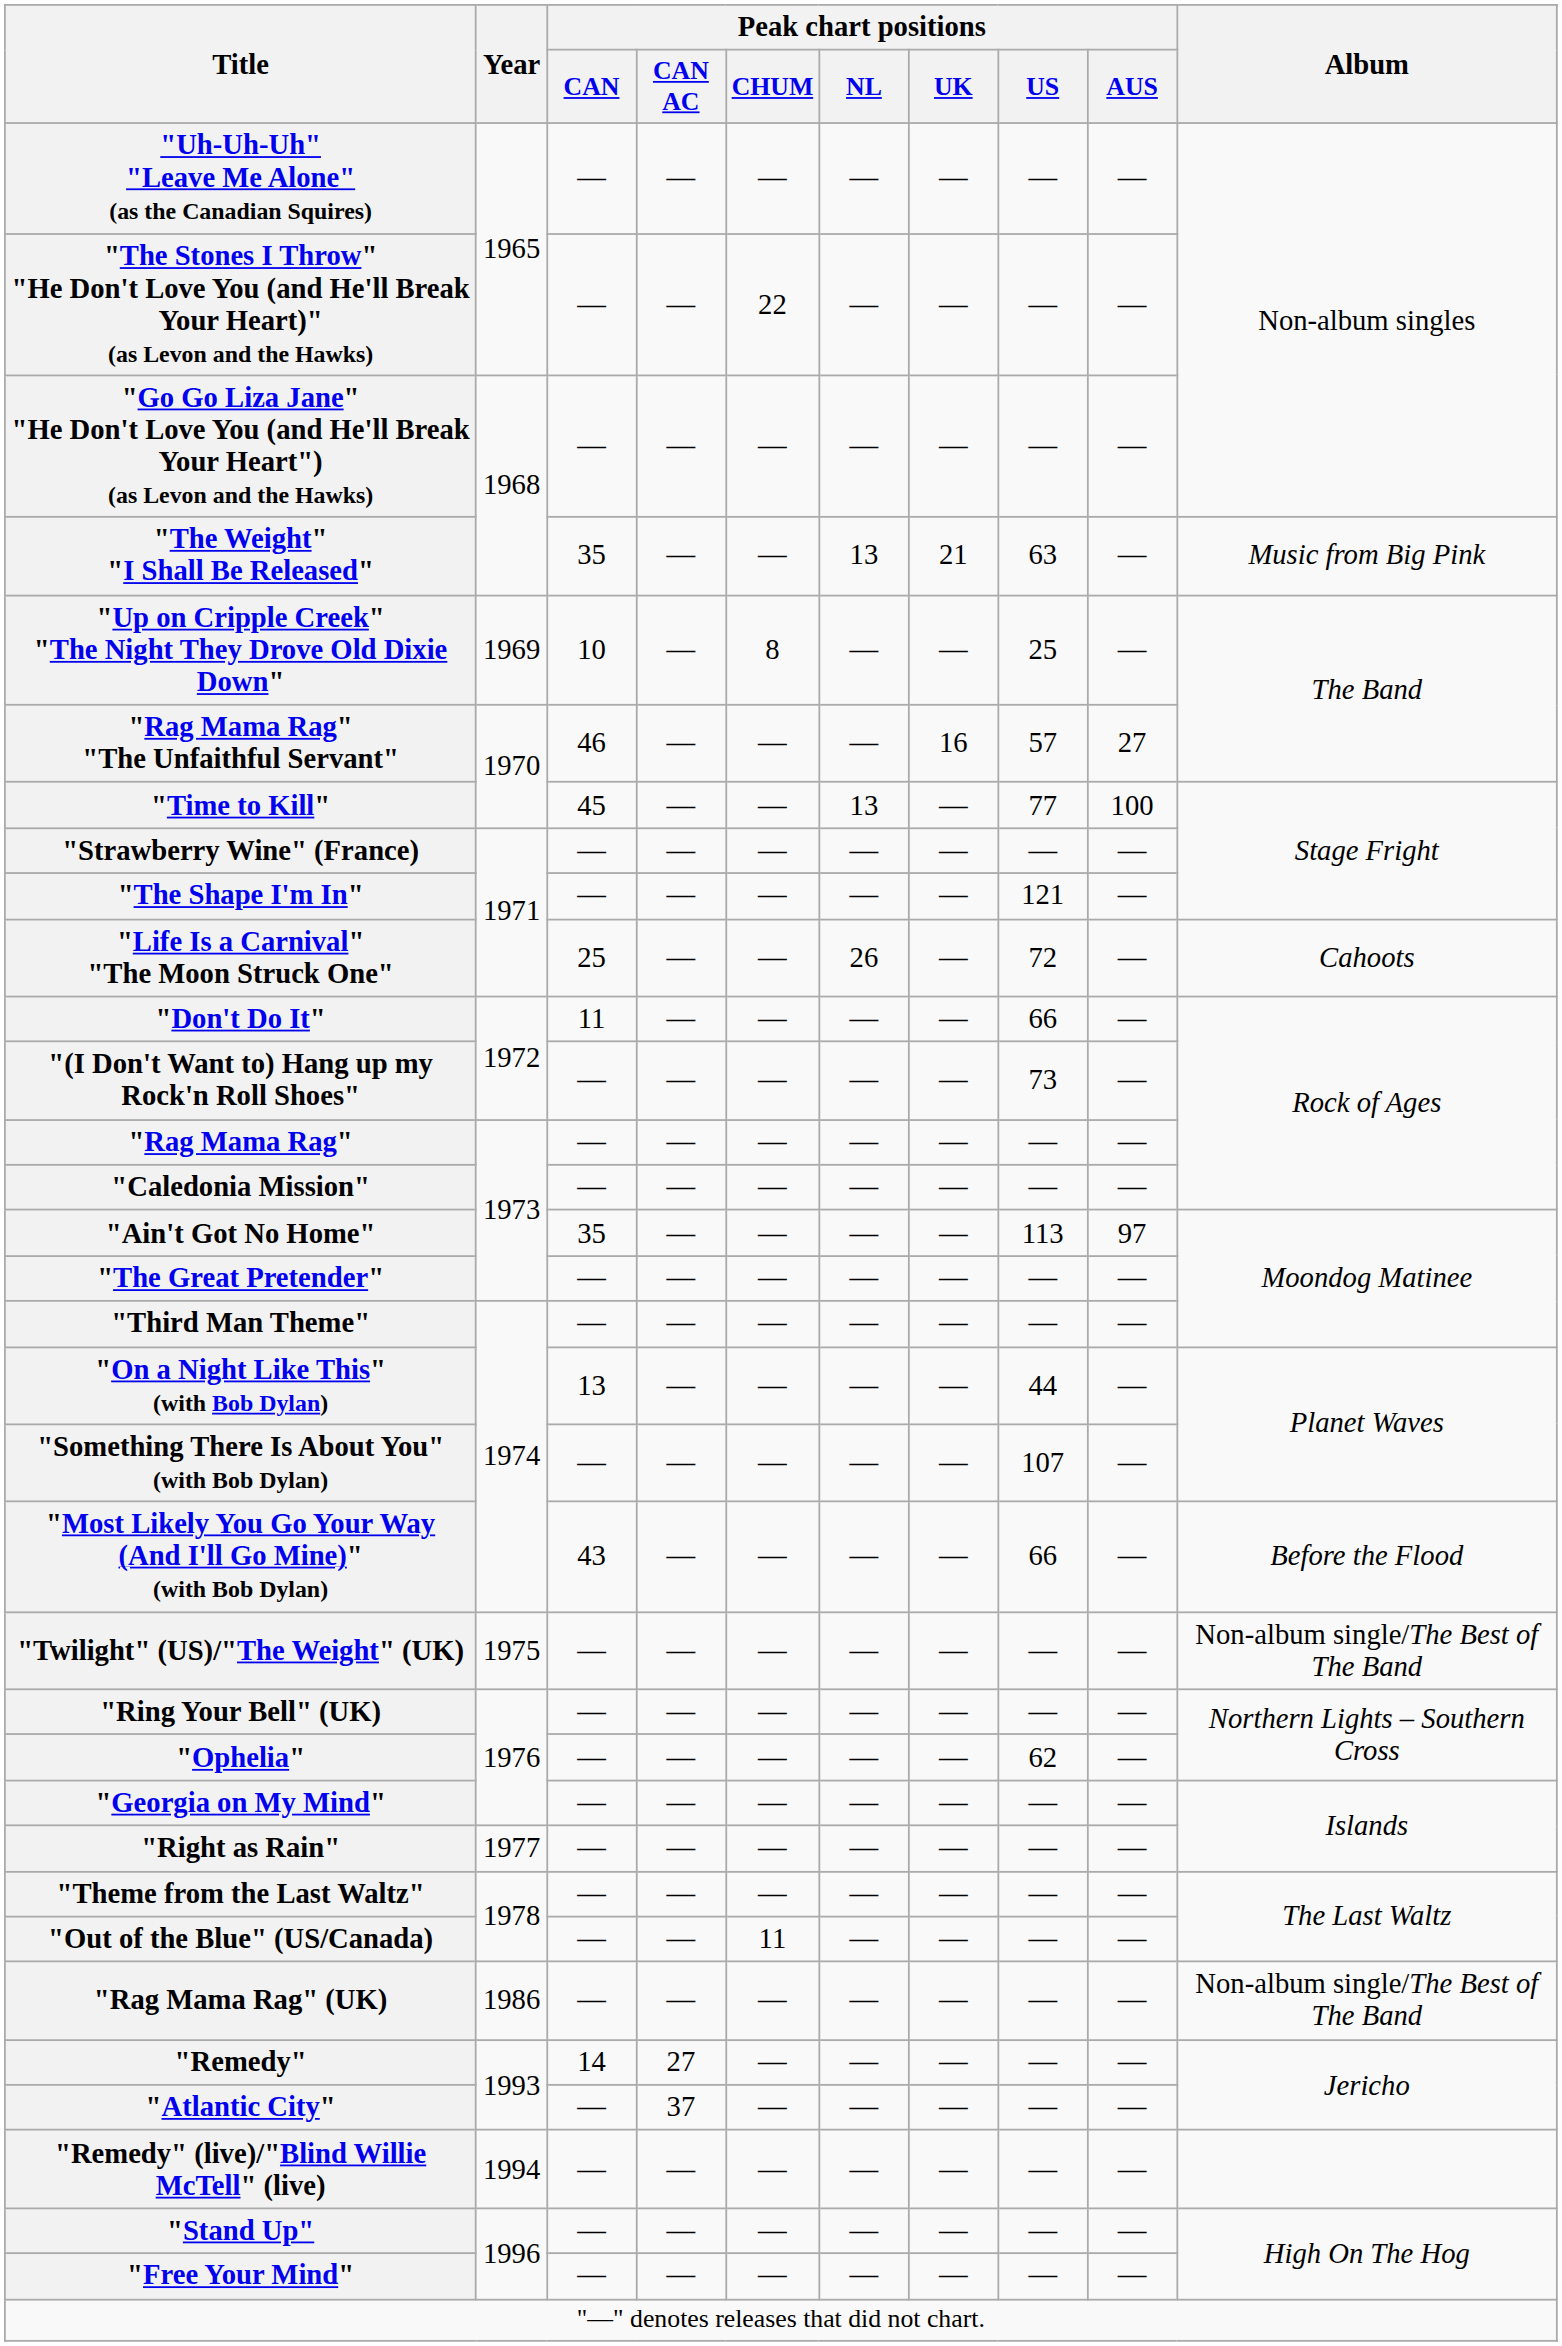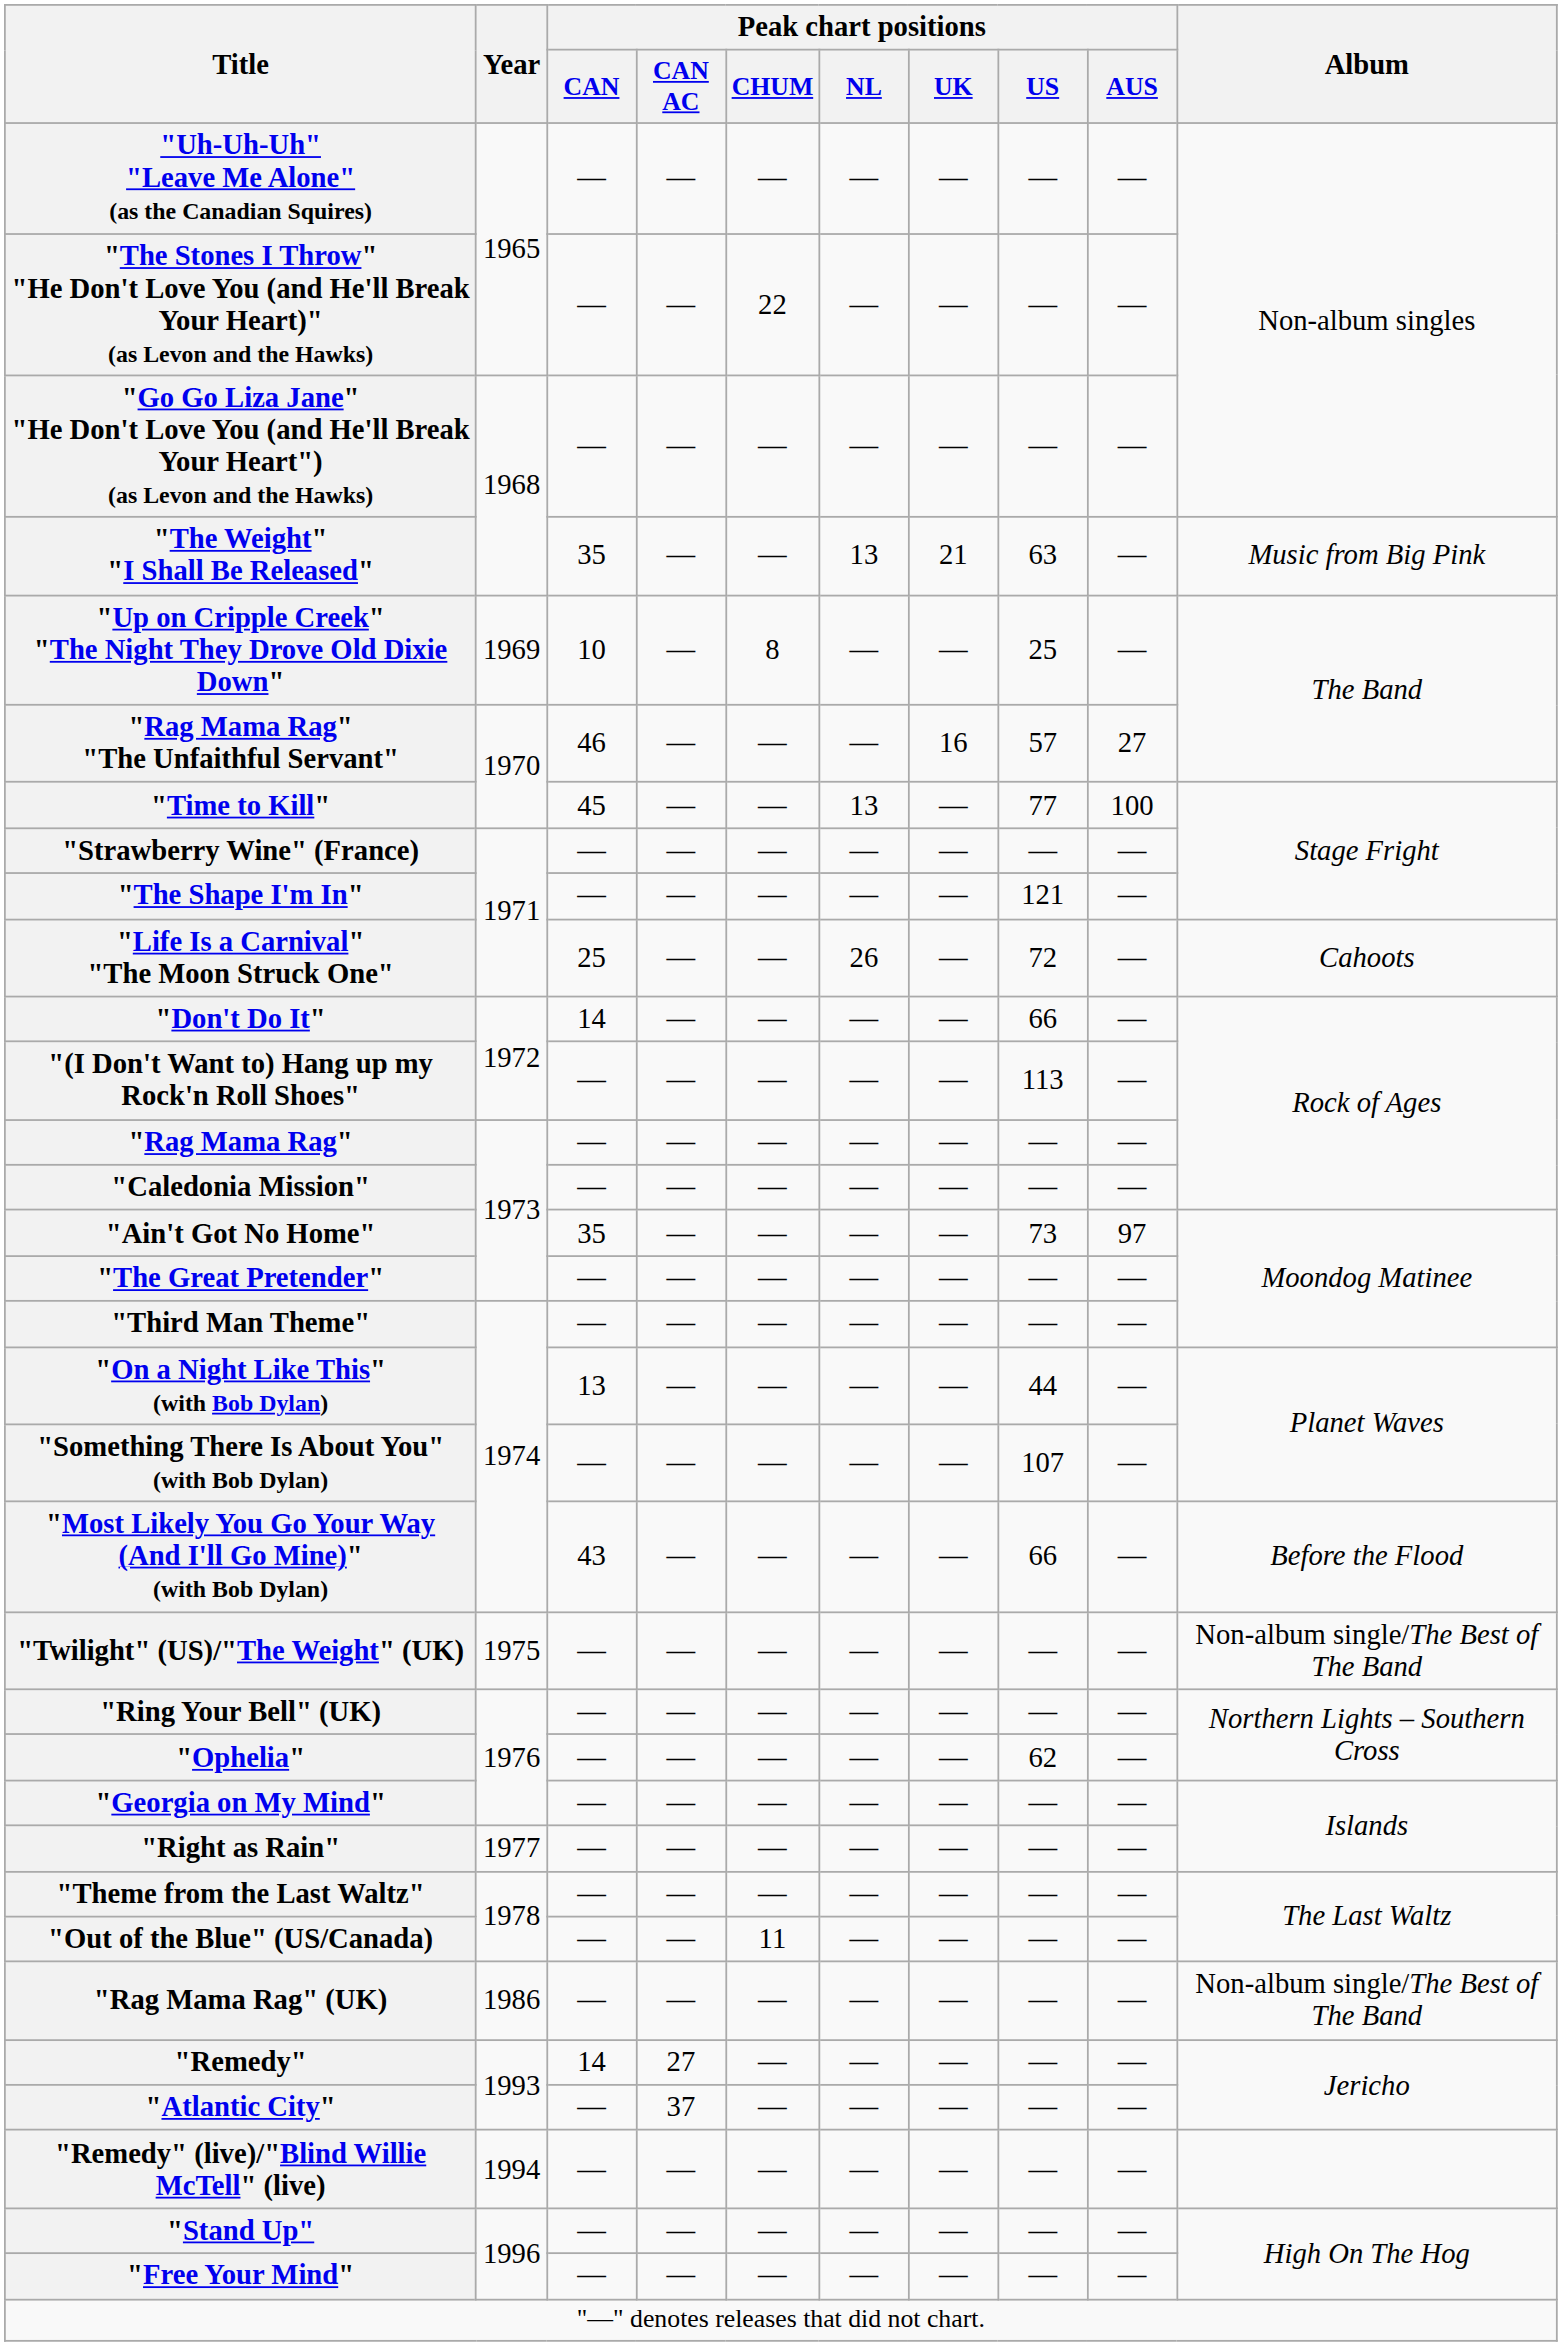"Don't Do It" | Peak chart positions / CAN: 11 -> 14
"(I Don't Want to) Hang up my Rock'n Roll Shoes" | Peak chart positions / US: 73 -> 113
"Ain't Got No Home" | Peak chart positions / US: 113 -> 73
